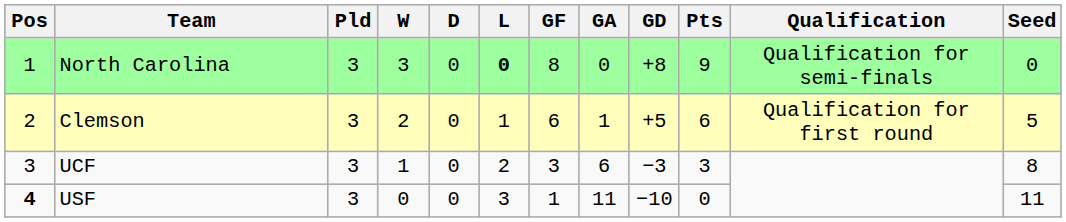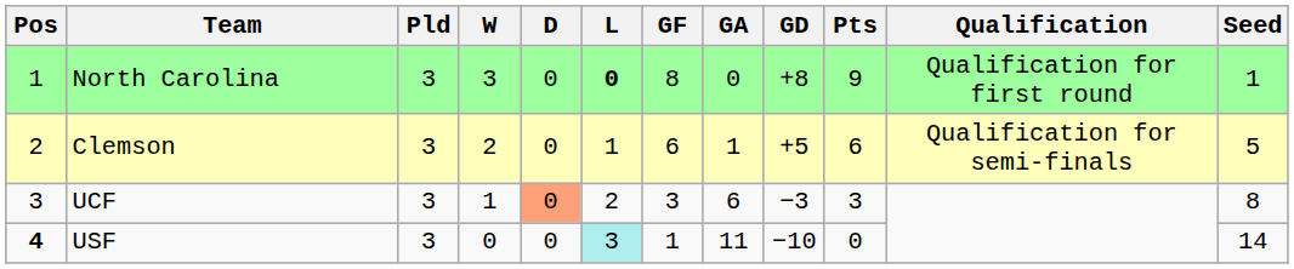North Carolina | Qualification: Qualification for semi-finals -> Qualification for first round
North Carolina | Seed: 0 -> 1
Clemson | Qualification: Qualification for first round -> Qualification for semi-finals
UCF | D: no background -> lightsalmon background
USF | L: no background -> paleturquoise background
USF | Seed: 11 -> 14
